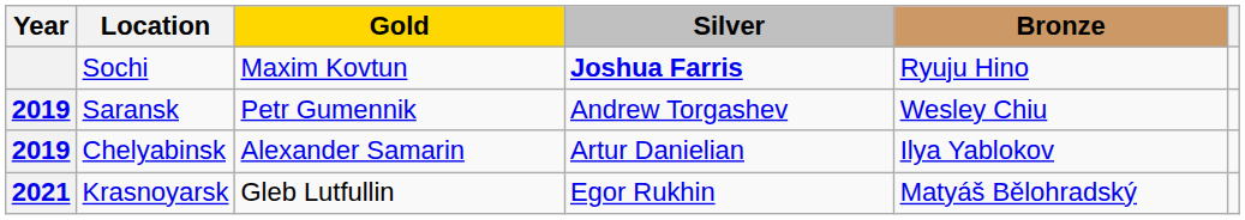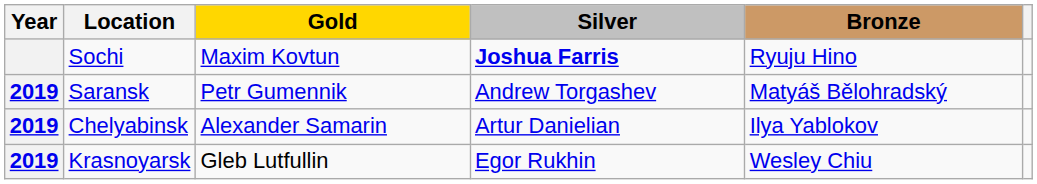Saransk | Bronze: Wesley Chiu -> Matyáš Bělohradský
Krasnoyarsk | Year: 2021 -> 2019
Krasnoyarsk | Bronze: Matyáš Bělohradský -> Wesley Chiu
